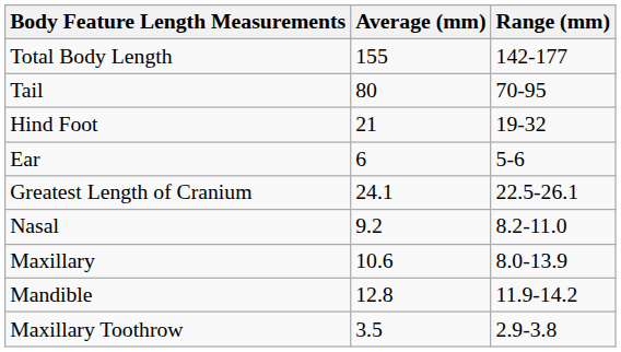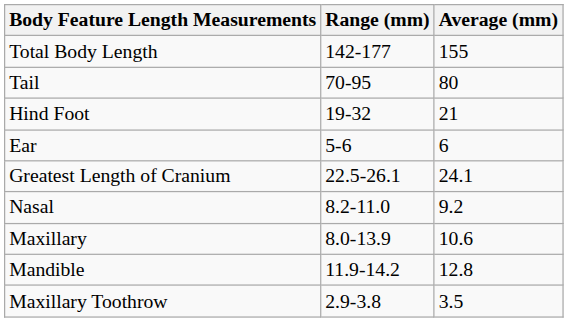columns swapped: Average (mm) <-> Range (mm)
